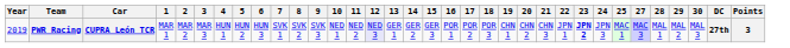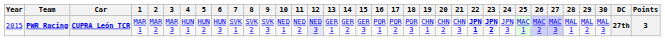+ column: 26 | MAC 2
PWR Racing | Year: 2019 -> 2015
PWR Racing | 22: normal -> bold
